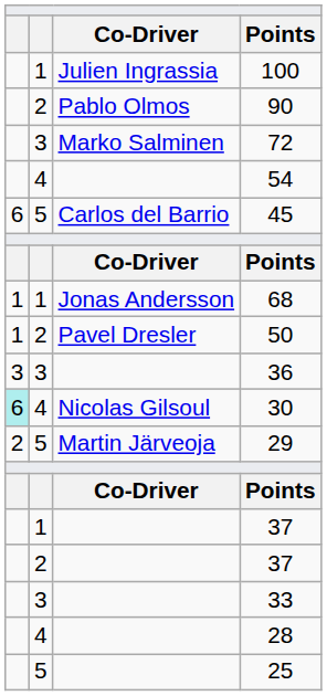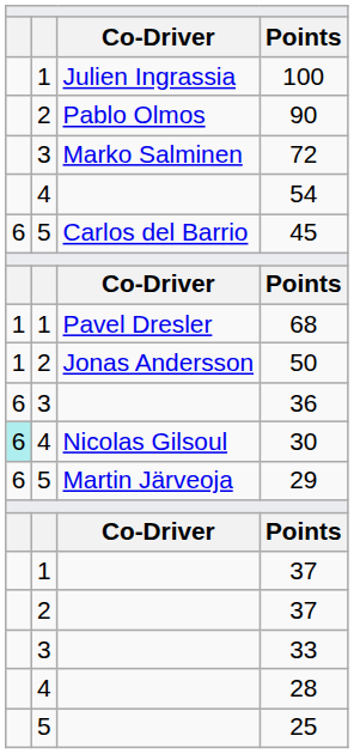68 | column 3: Jonas Andersson -> Pavel Dresler
50 | column 3: Pavel Dresler -> Jonas Andersson
36 | column 1: 3 -> 6
29 | column 1: 2 -> 6
